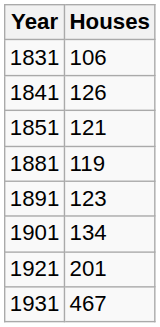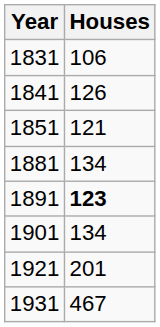1881 | Houses: 119 -> 134
1891 | Houses: normal -> bold
